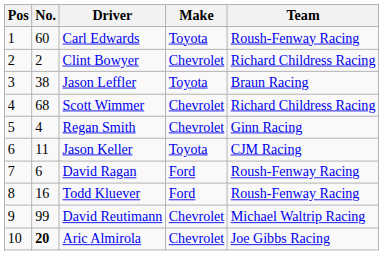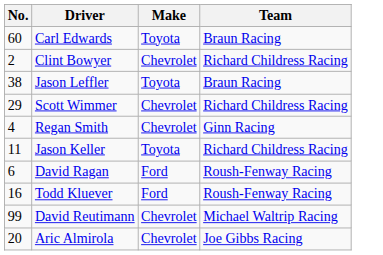- column: Pos | 1 | 2 | 3 | 4 | 5 | 6 | 7 | 8 | 9 | 10
Carl Edwards | Team: Roush-Fenway Racing -> Braun Racing
Scott Wimmer | No.: 68 -> 29
Jason Keller | Team: CJM Racing -> Richard Childress Racing
Aric Almirola | No.: bold -> normal
